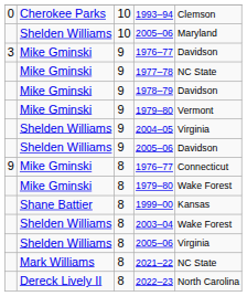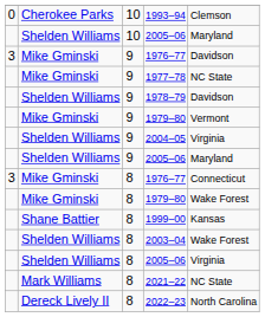1978–79 | column 2: Mike Gminski -> Shelden Williams
9 / 2005–06 | column 5: Davidson -> Maryland
8 / 1976–77 | column 1: 9 -> 3
